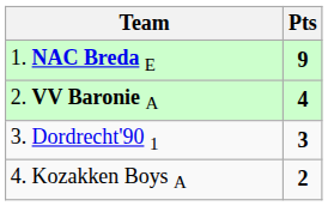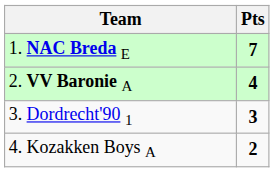1. NAC Breda E | Pts: 9 -> 7
